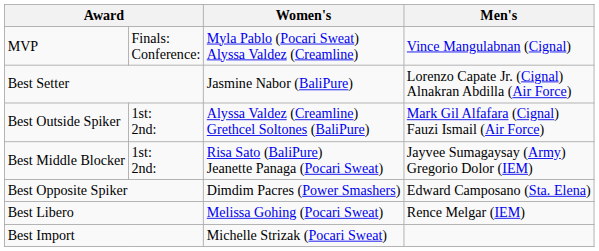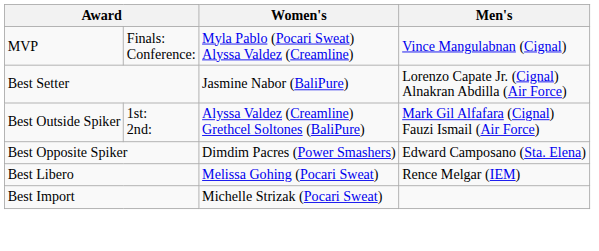- row: Best Middle Blocker | 1st: 2nd: | Risa Sato (BaliPure) Jeanette Panaga (Pocari Sweat) | Jayvee Sumagaysay (Army) Gregorio Dolor (IEM)
